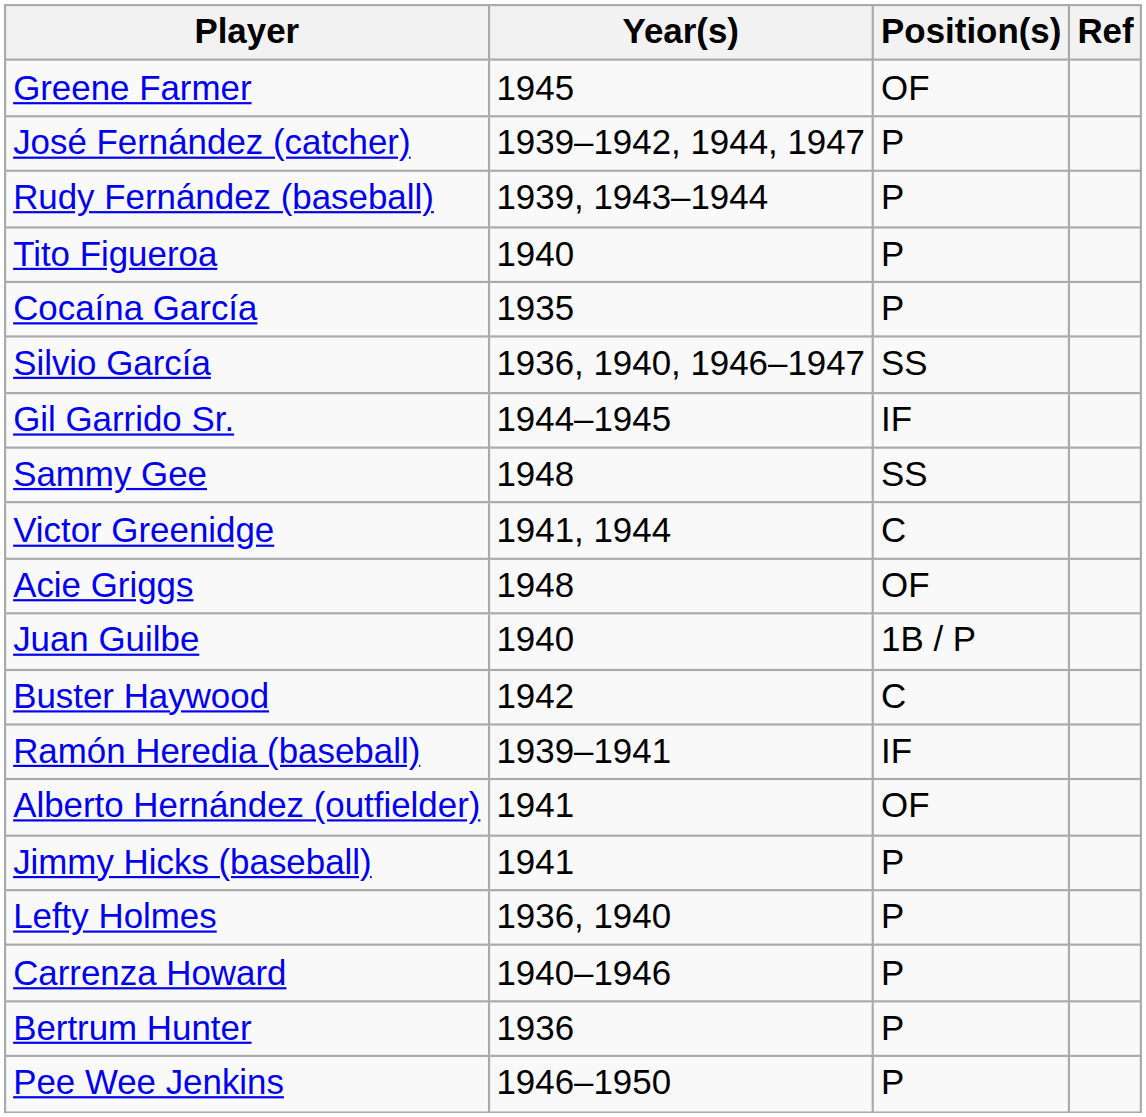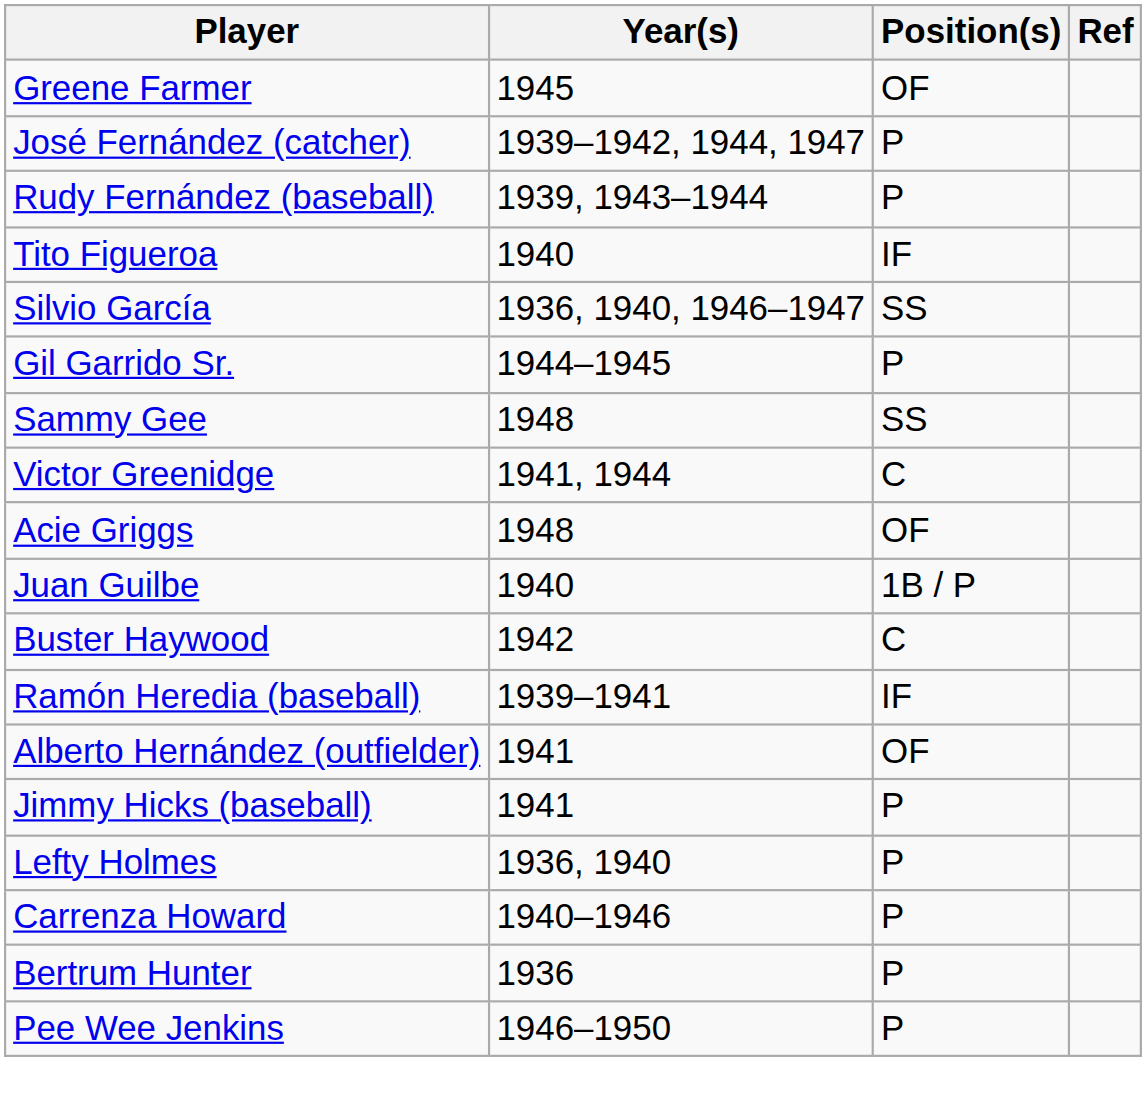Tito Figueroa | Position(s): P -> IF
- row: Cocaína García | 1935 | P
Gil Garrido Sr. | Position(s): IF -> P
